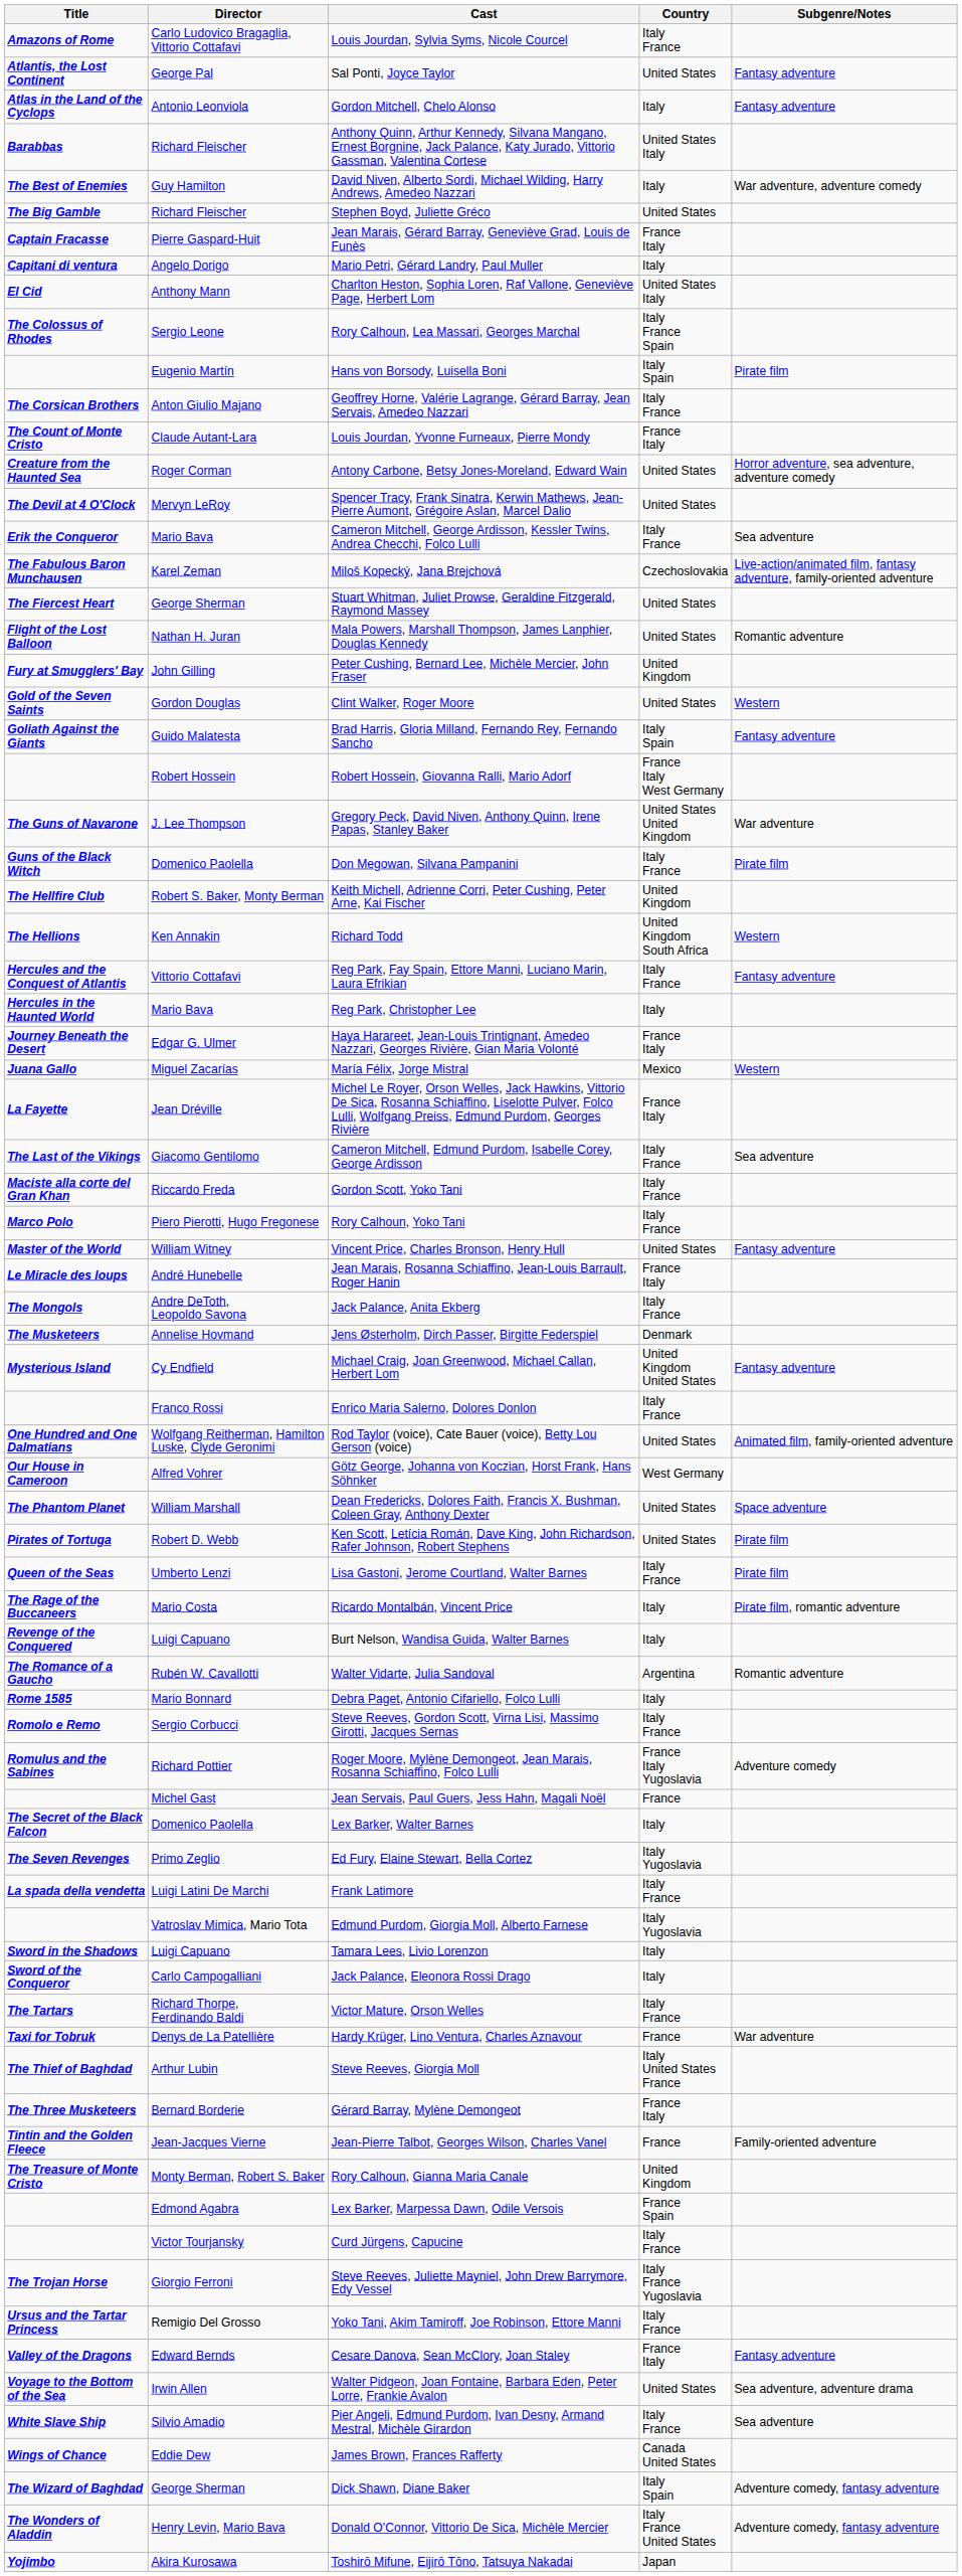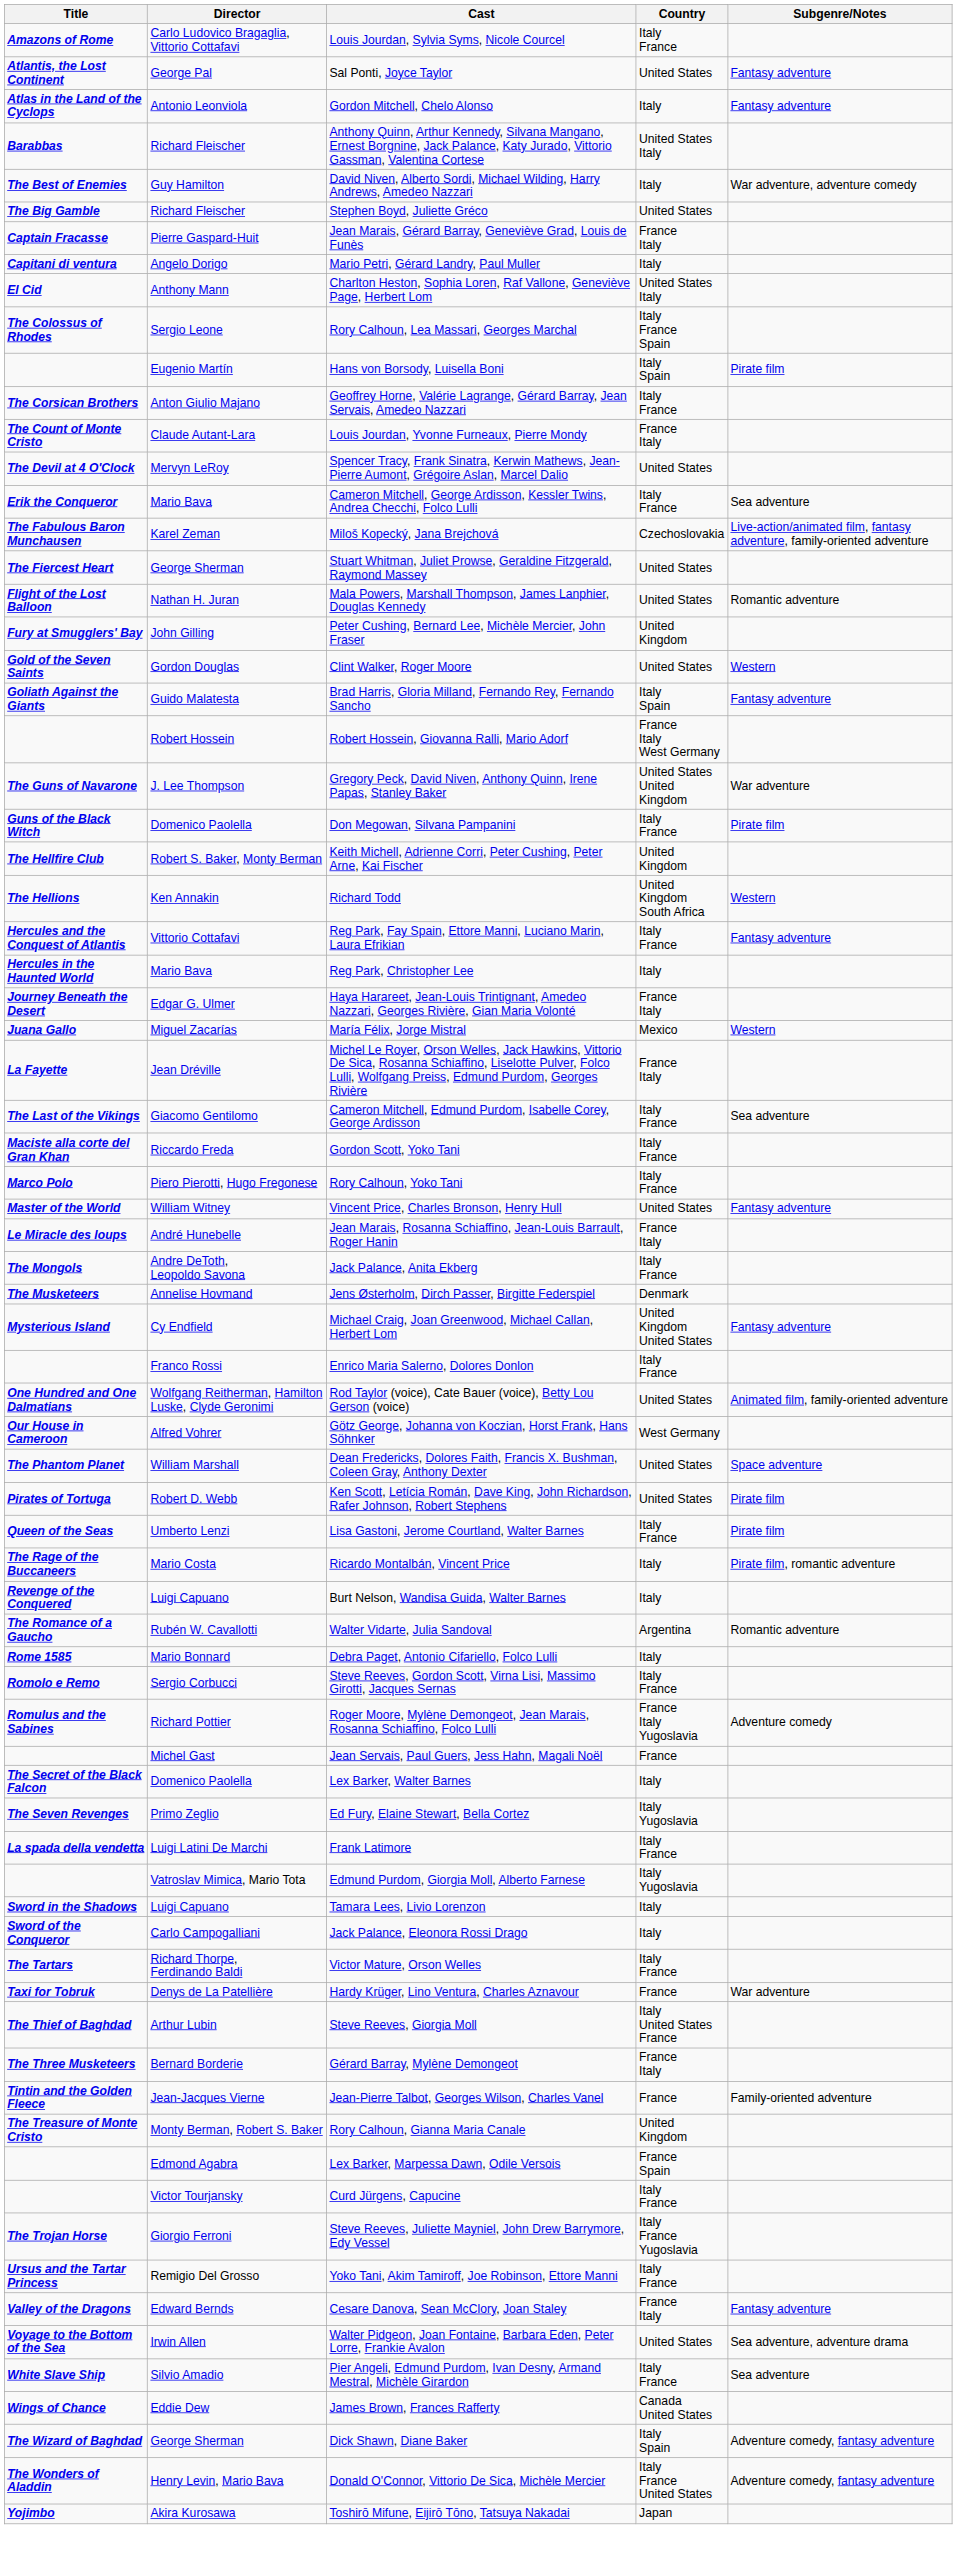- row: Creature from the Haunted Sea | Roger Corman | Antony Carbone, Betsy Jones-Moreland, Edward Wain | United States | Horror adventure, sea adventure, adventure comedy
